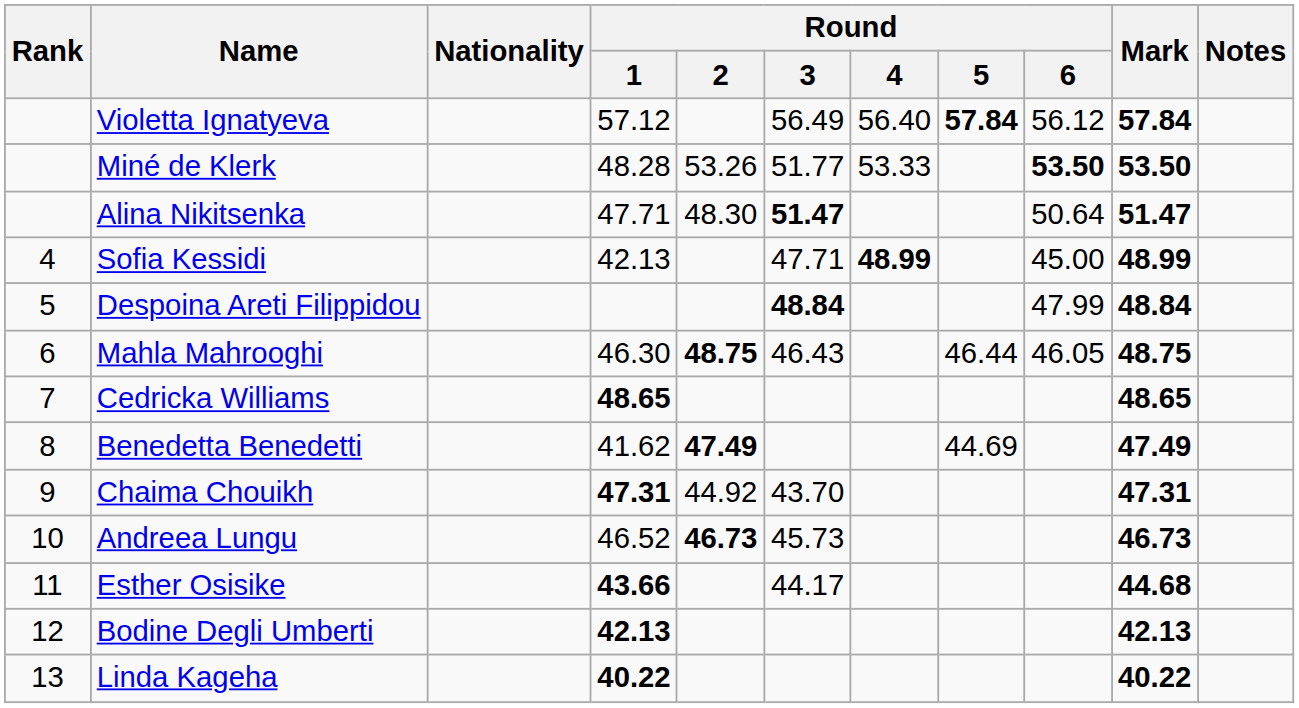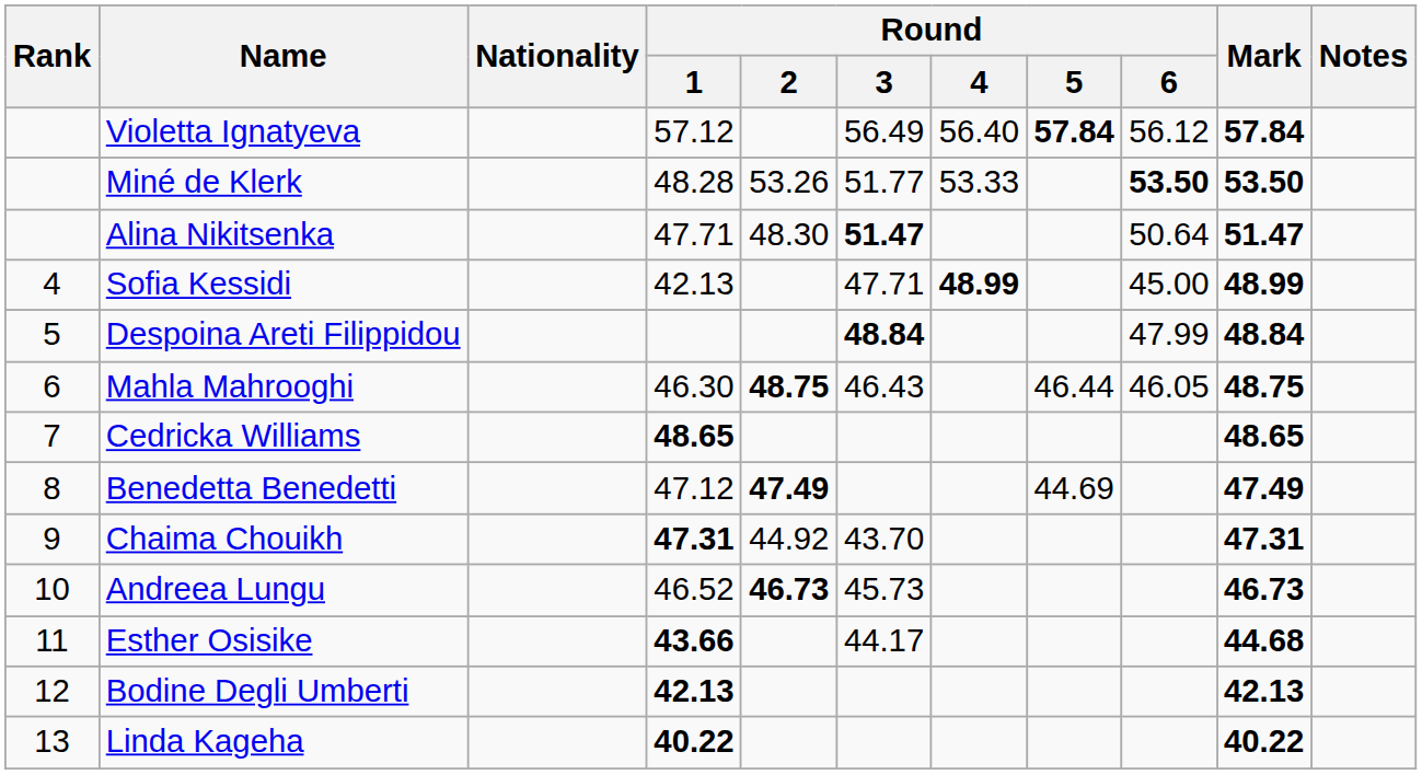Benedetta Benedetti | Round / 1: 41.62 -> 47.12
